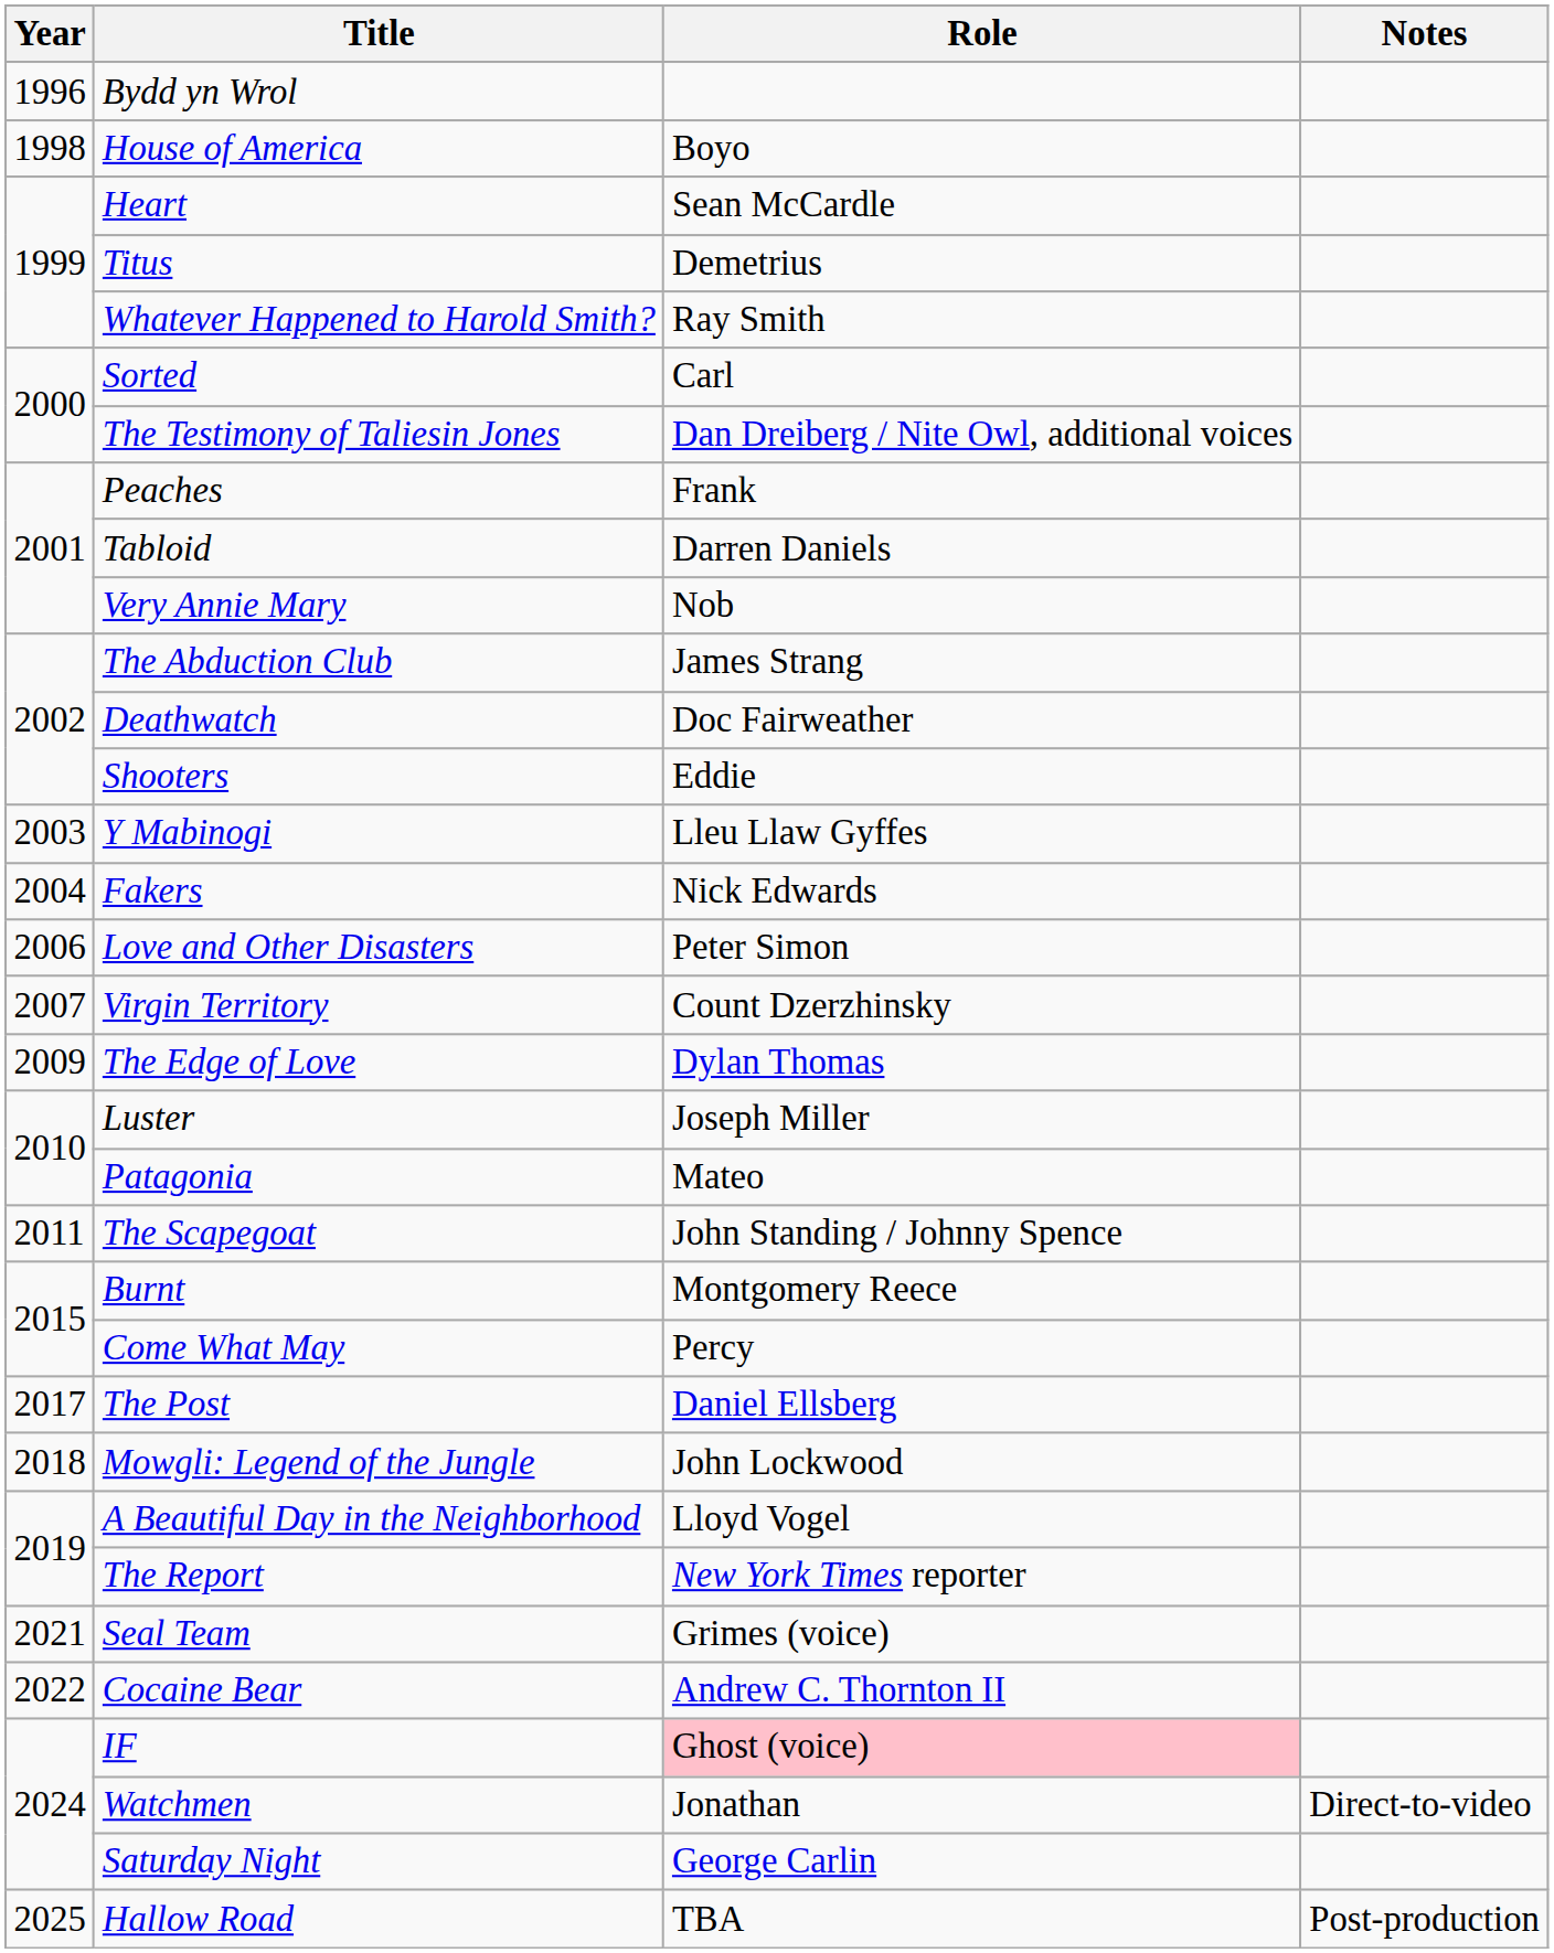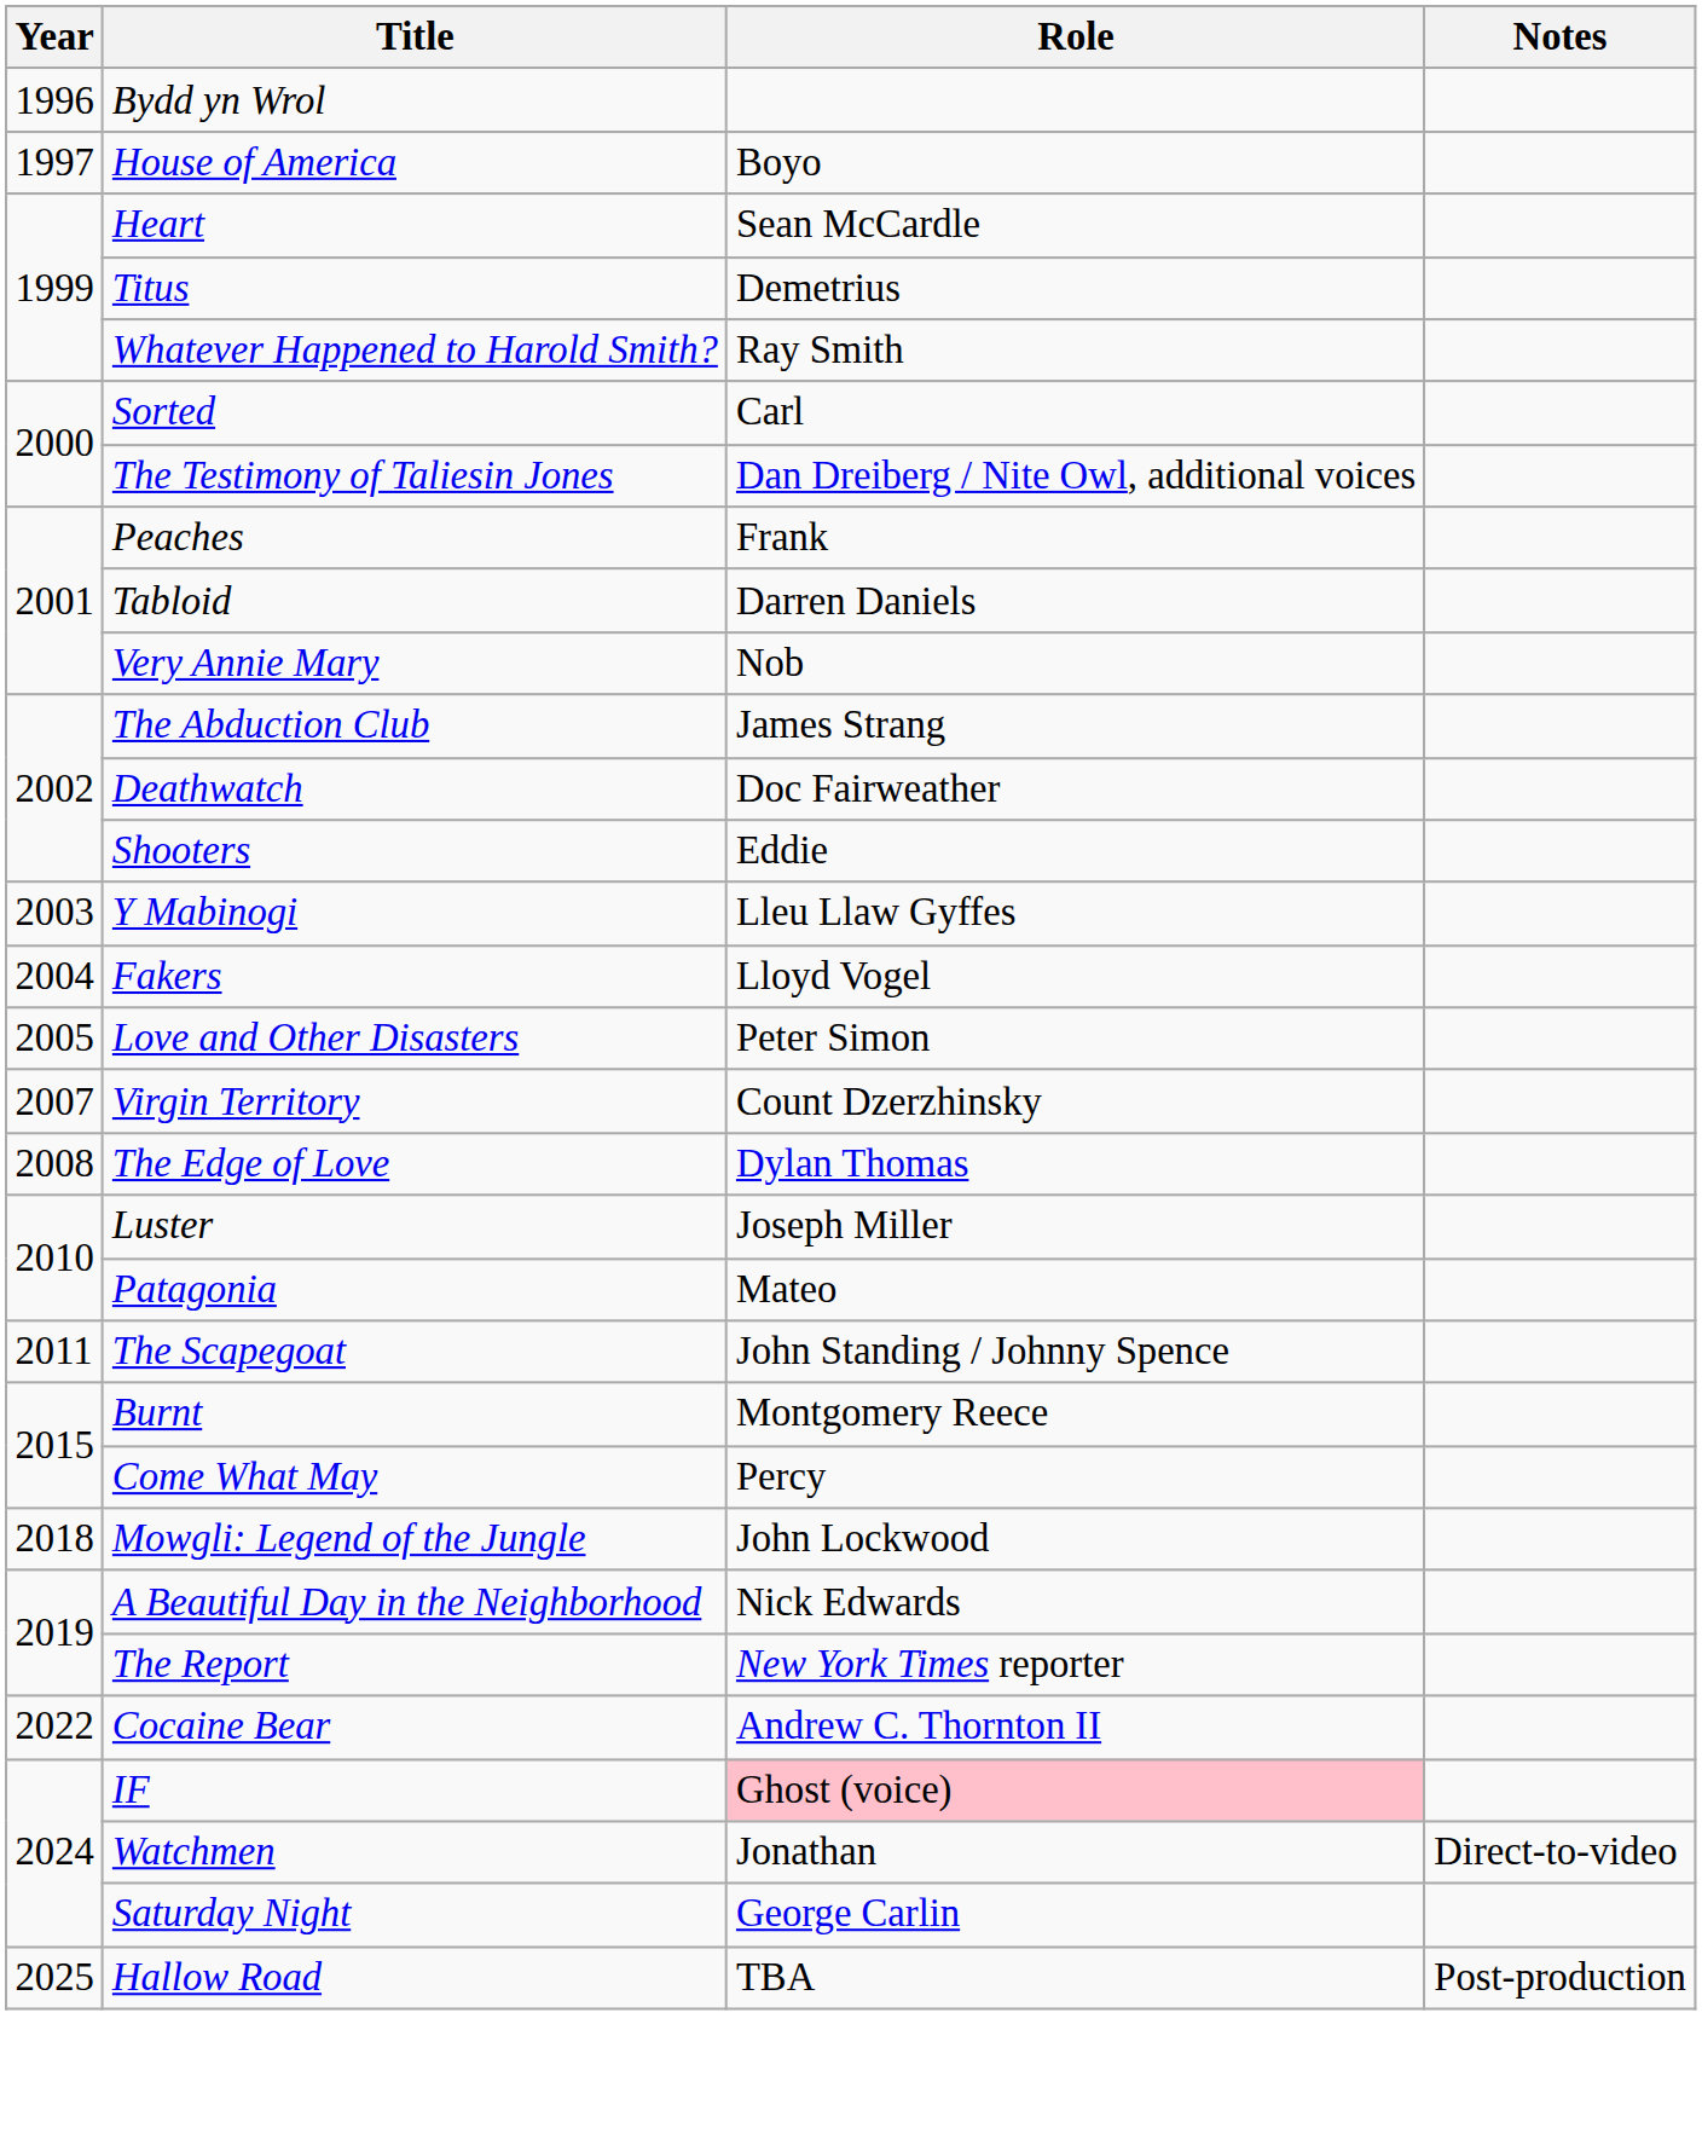House of America | Year: 1998 -> 1997
Fakers | Role: Nick Edwards -> Lloyd Vogel
Love and Other Disasters | Year: 2006 -> 2005
The Edge of Love | Year: 2009 -> 2008
- row: 2017 | The Post | Daniel Ellsberg
A Beautiful Day in the Neighborhood | Role: Lloyd Vogel -> Nick Edwards
- row: 2021 | Seal Team | Grimes (voice)
